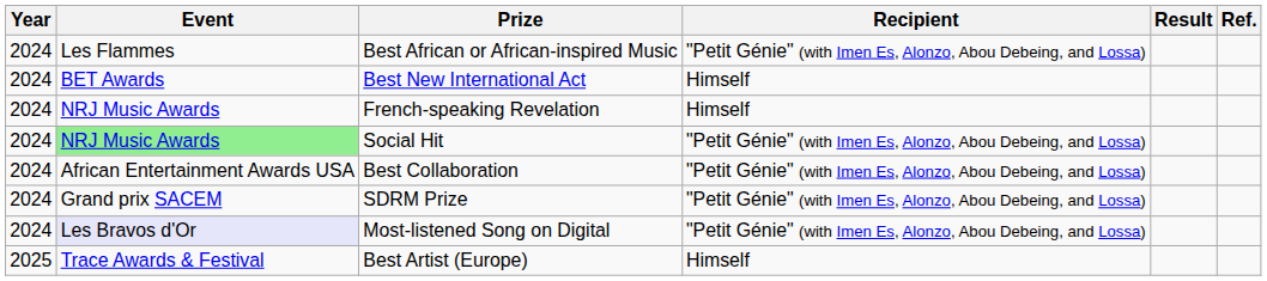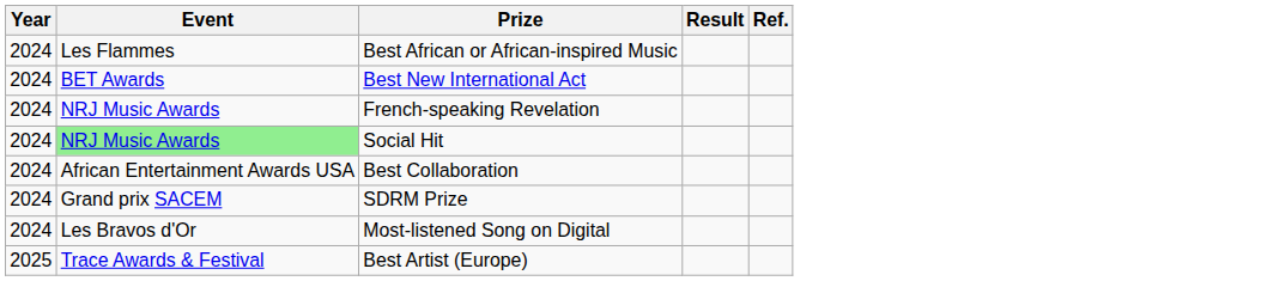- column: Recipient | "Petit Génie" (with Imen Es, Alonzo, Abou Debeing, and Lossa) | Himself | Himself | "Petit Génie" (with Imen Es, Alonzo, Abou Debeing, and Lossa) | "Petit Génie" (with Imen Es, Alonzo, Abou Debeing, and Lossa) | "Petit Génie" (with Imen Es, Alonzo, Abou Debeing, and Lossa) | "Petit Génie" (with Imen Es, Alonzo, Abou Debeing, and Lossa) | Himself
Most-listened Song on Digital | Event: lavender background -> no background
